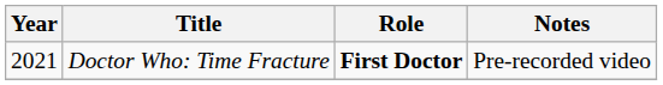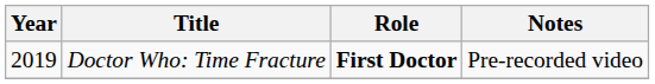Doctor Who: Time Fracture | Year: 2021 -> 2019
